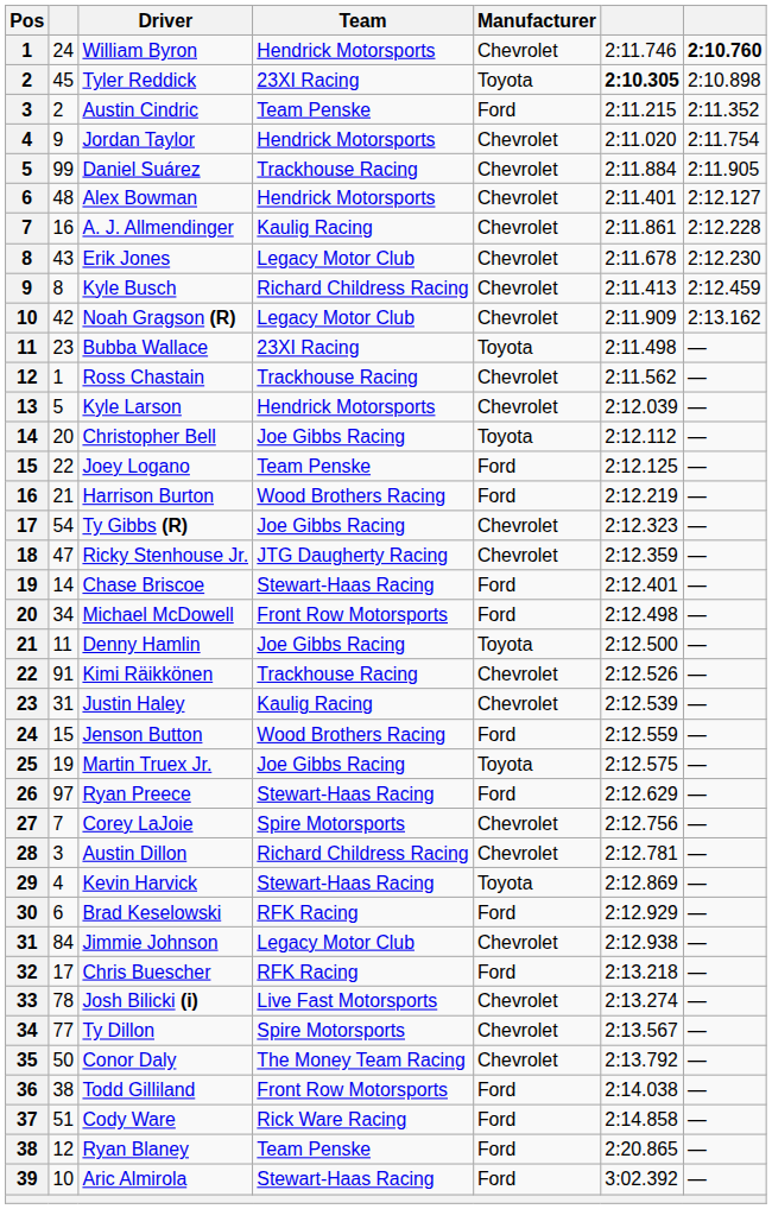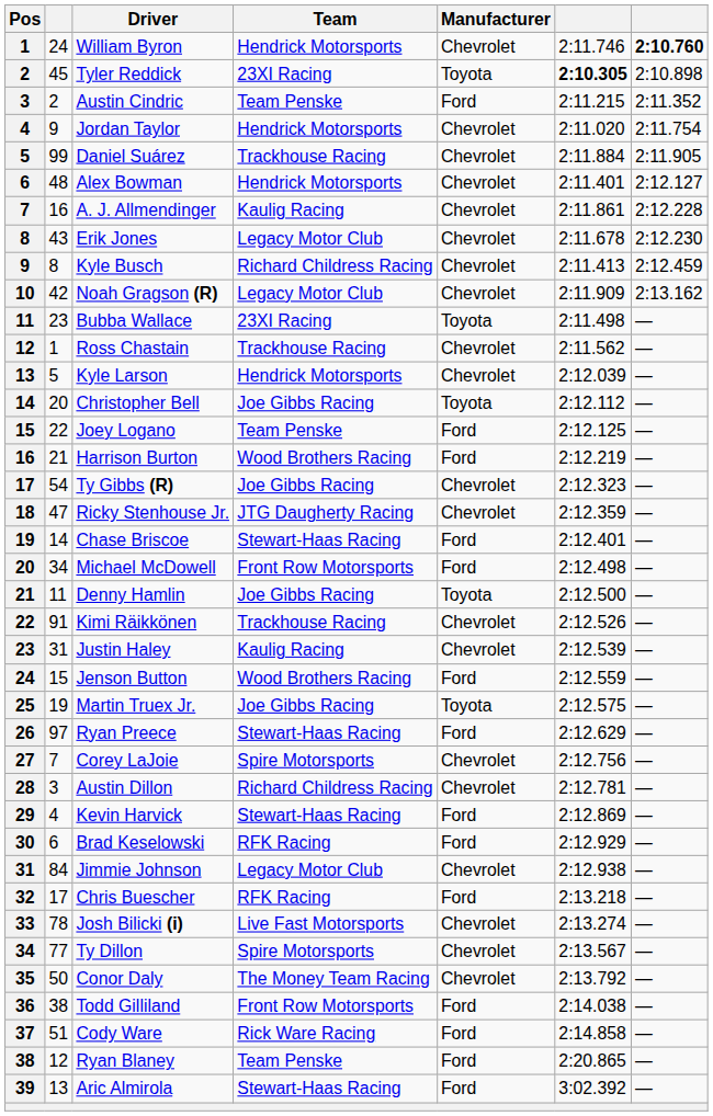Kevin Harvick | Manufacturer: Toyota -> Ford
Aric Almirola | column 2: 10 -> 13
